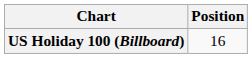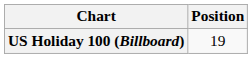US Holiday 100 (Billboard) | Position: 16 -> 19
